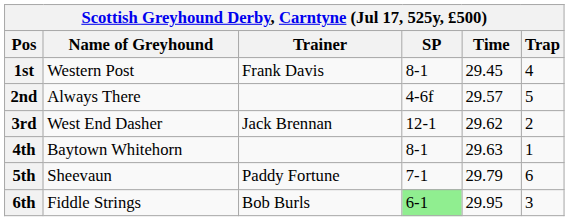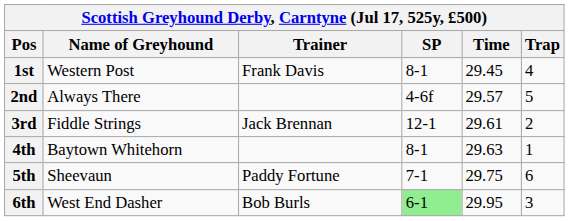3rd | Name of Greyhound: West End Dasher -> Fiddle Strings
3rd | Time: 29.62 -> 29.61
5th | Time: 29.79 -> 29.75
6th | Name of Greyhound: Fiddle Strings -> West End Dasher
